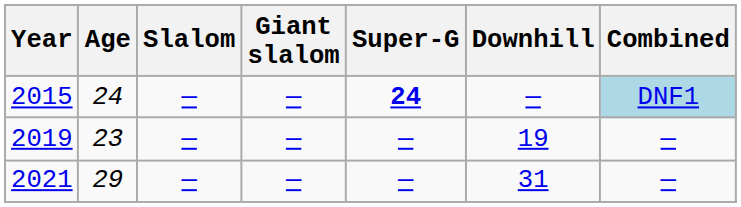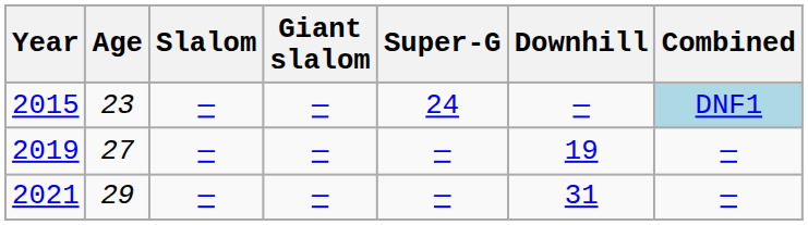2015 | Age: 24 -> 23
2015 | Super-G: bold -> normal
2019 | Age: 23 -> 27
